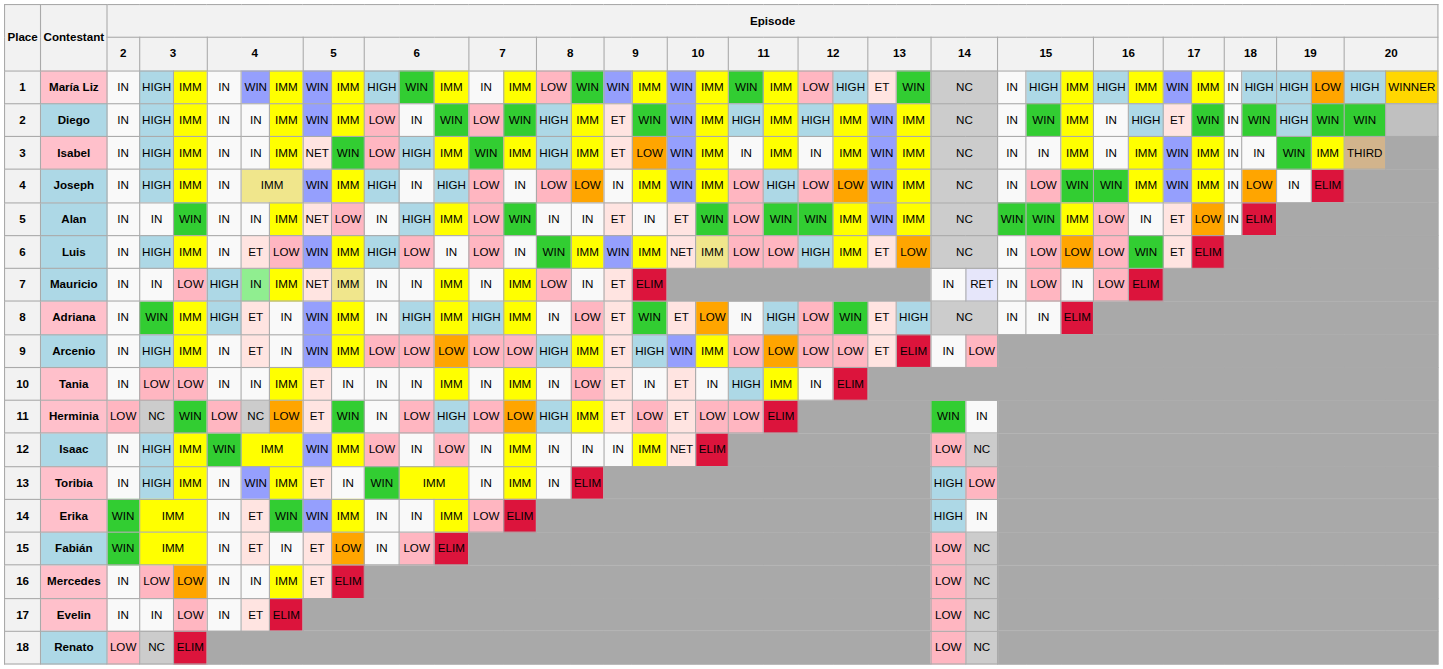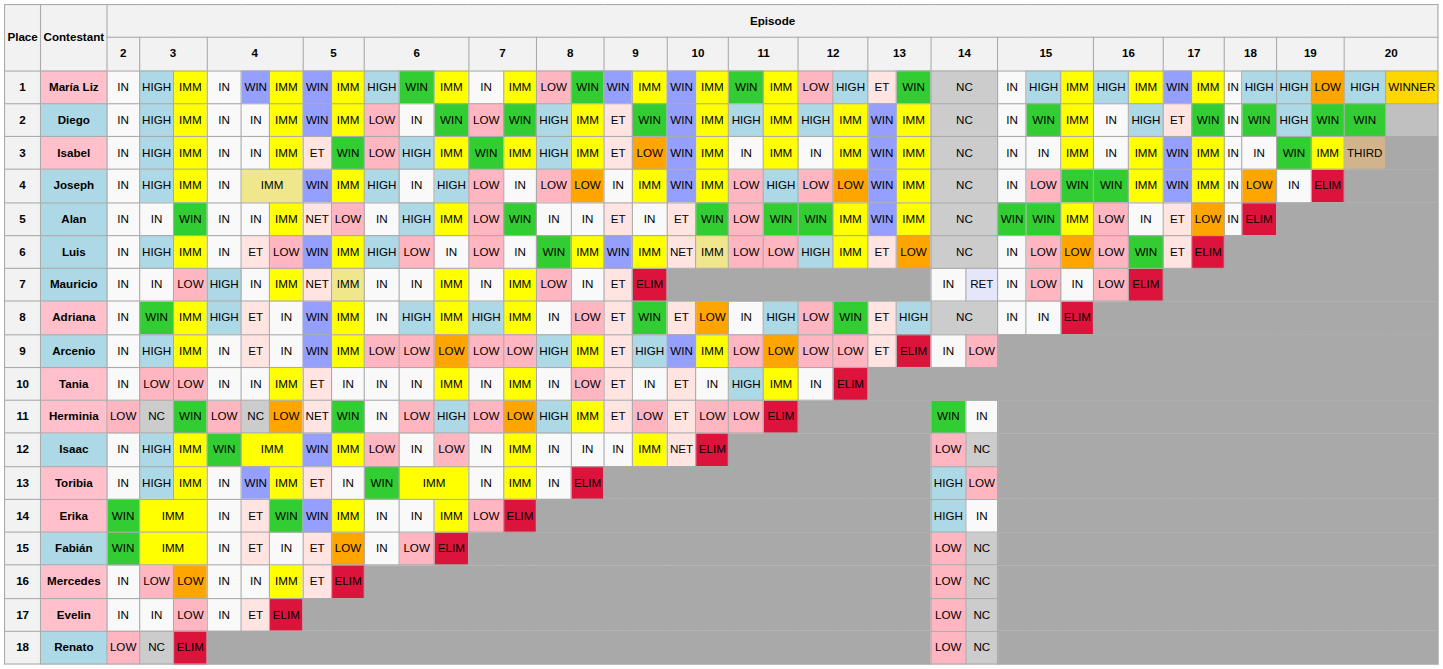Isabel | column 9: NET -> ET
Mauricio | column 7: lightgreen background -> no background
Herminia | column 9: ET -> NET
